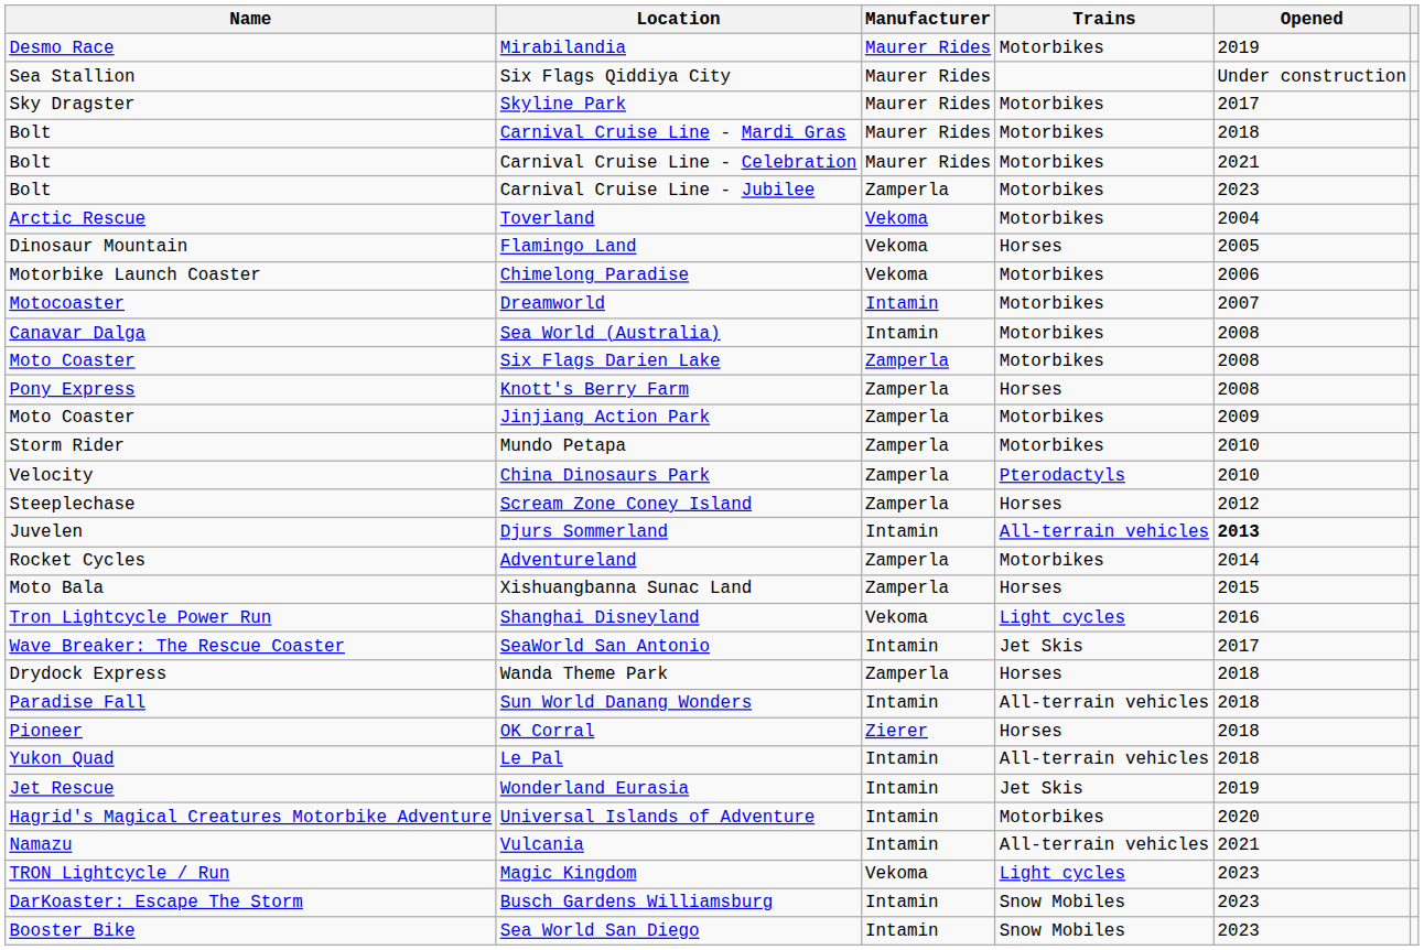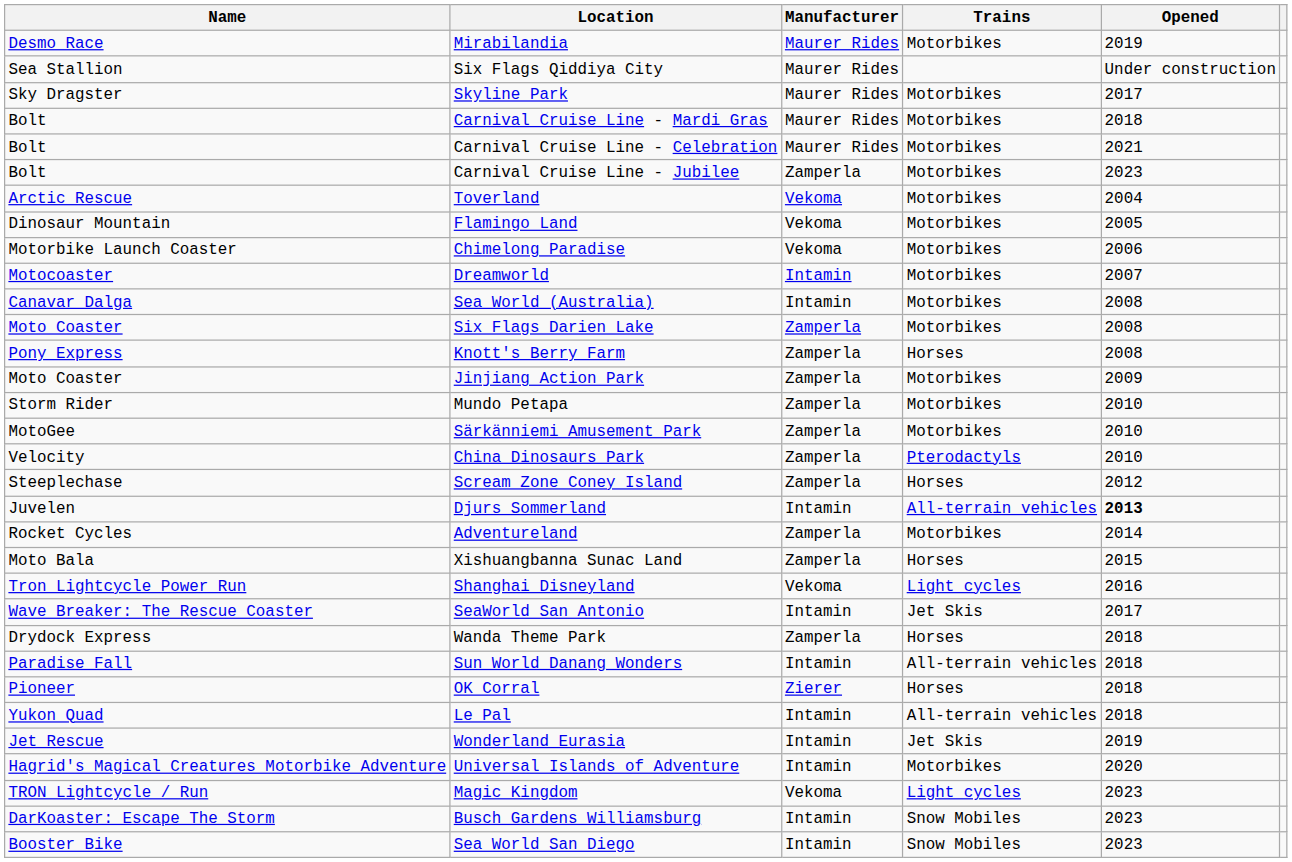Flamingo Land | Trains: Horses -> Motorbikes
+ row: MotoGee | Särkänniemi Amusement Park | Zamperla | Motorbikes | 2010
- row: Namazu | Vulcania | Intamin | All-terrain vehicles | 2021
